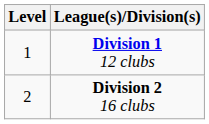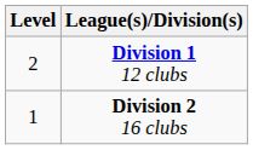Division 1 12 clubs | Level: 1 -> 2
Division 2 16 clubs | Level: 2 -> 1
